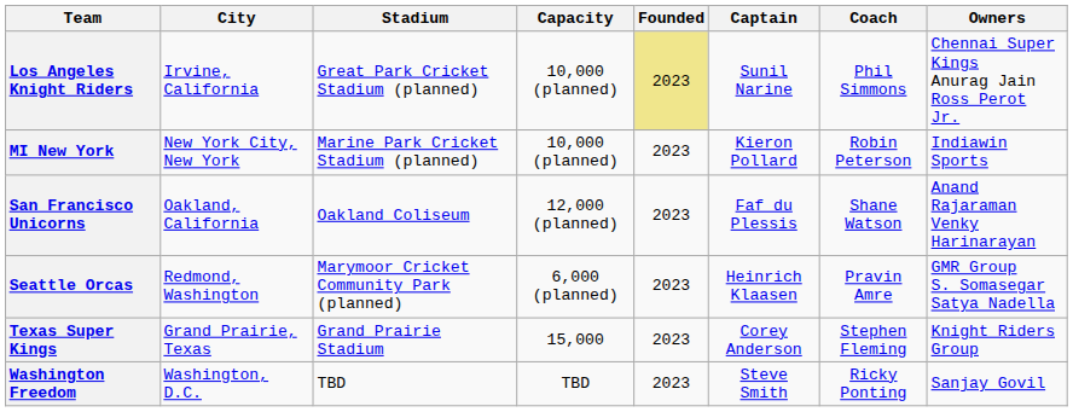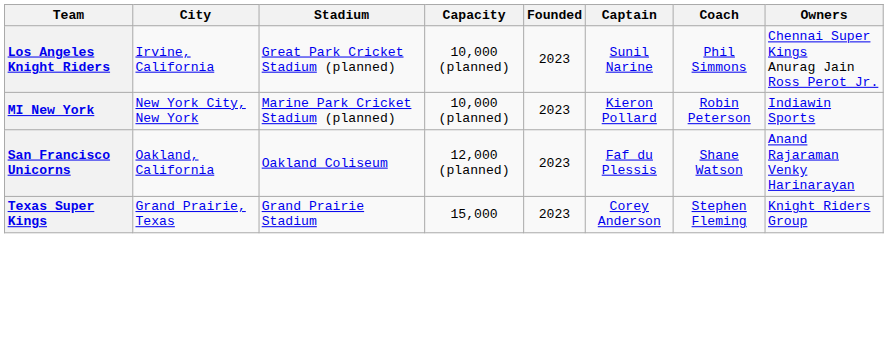Los Angeles Knight Riders | Founded: khaki background -> no background
- row: Seattle Orcas | Redmond, Washington | Marymoor Cricket Community Park (planned) | 6,000 (planned) | 2023 | Heinrich Klaasen | Pravin Amre | GMR Group S. Somasegar Satya Nadella
- row: Washington Freedom | Washington, D.C. | TBD | TBD | 2023 | Steve Smith | Ricky Ponting | Sanjay Govil
